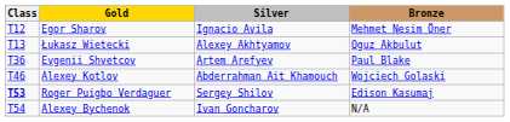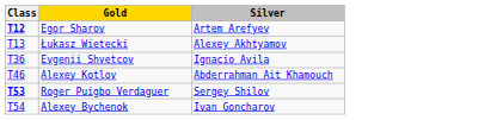- column: Bronze | Mehmet Nesim Öner | Oguz Akbulut | Paul Blake | Wojciech Golaski | Edison Kasumaj | N/A
Egor Sharov | Class: normal -> bold
Egor Sharov | Silver: Ignacio Avila -> Artem Arefyev
Evgenii Shvetcov | Silver: Artem Arefyev -> Ignacio Avila
